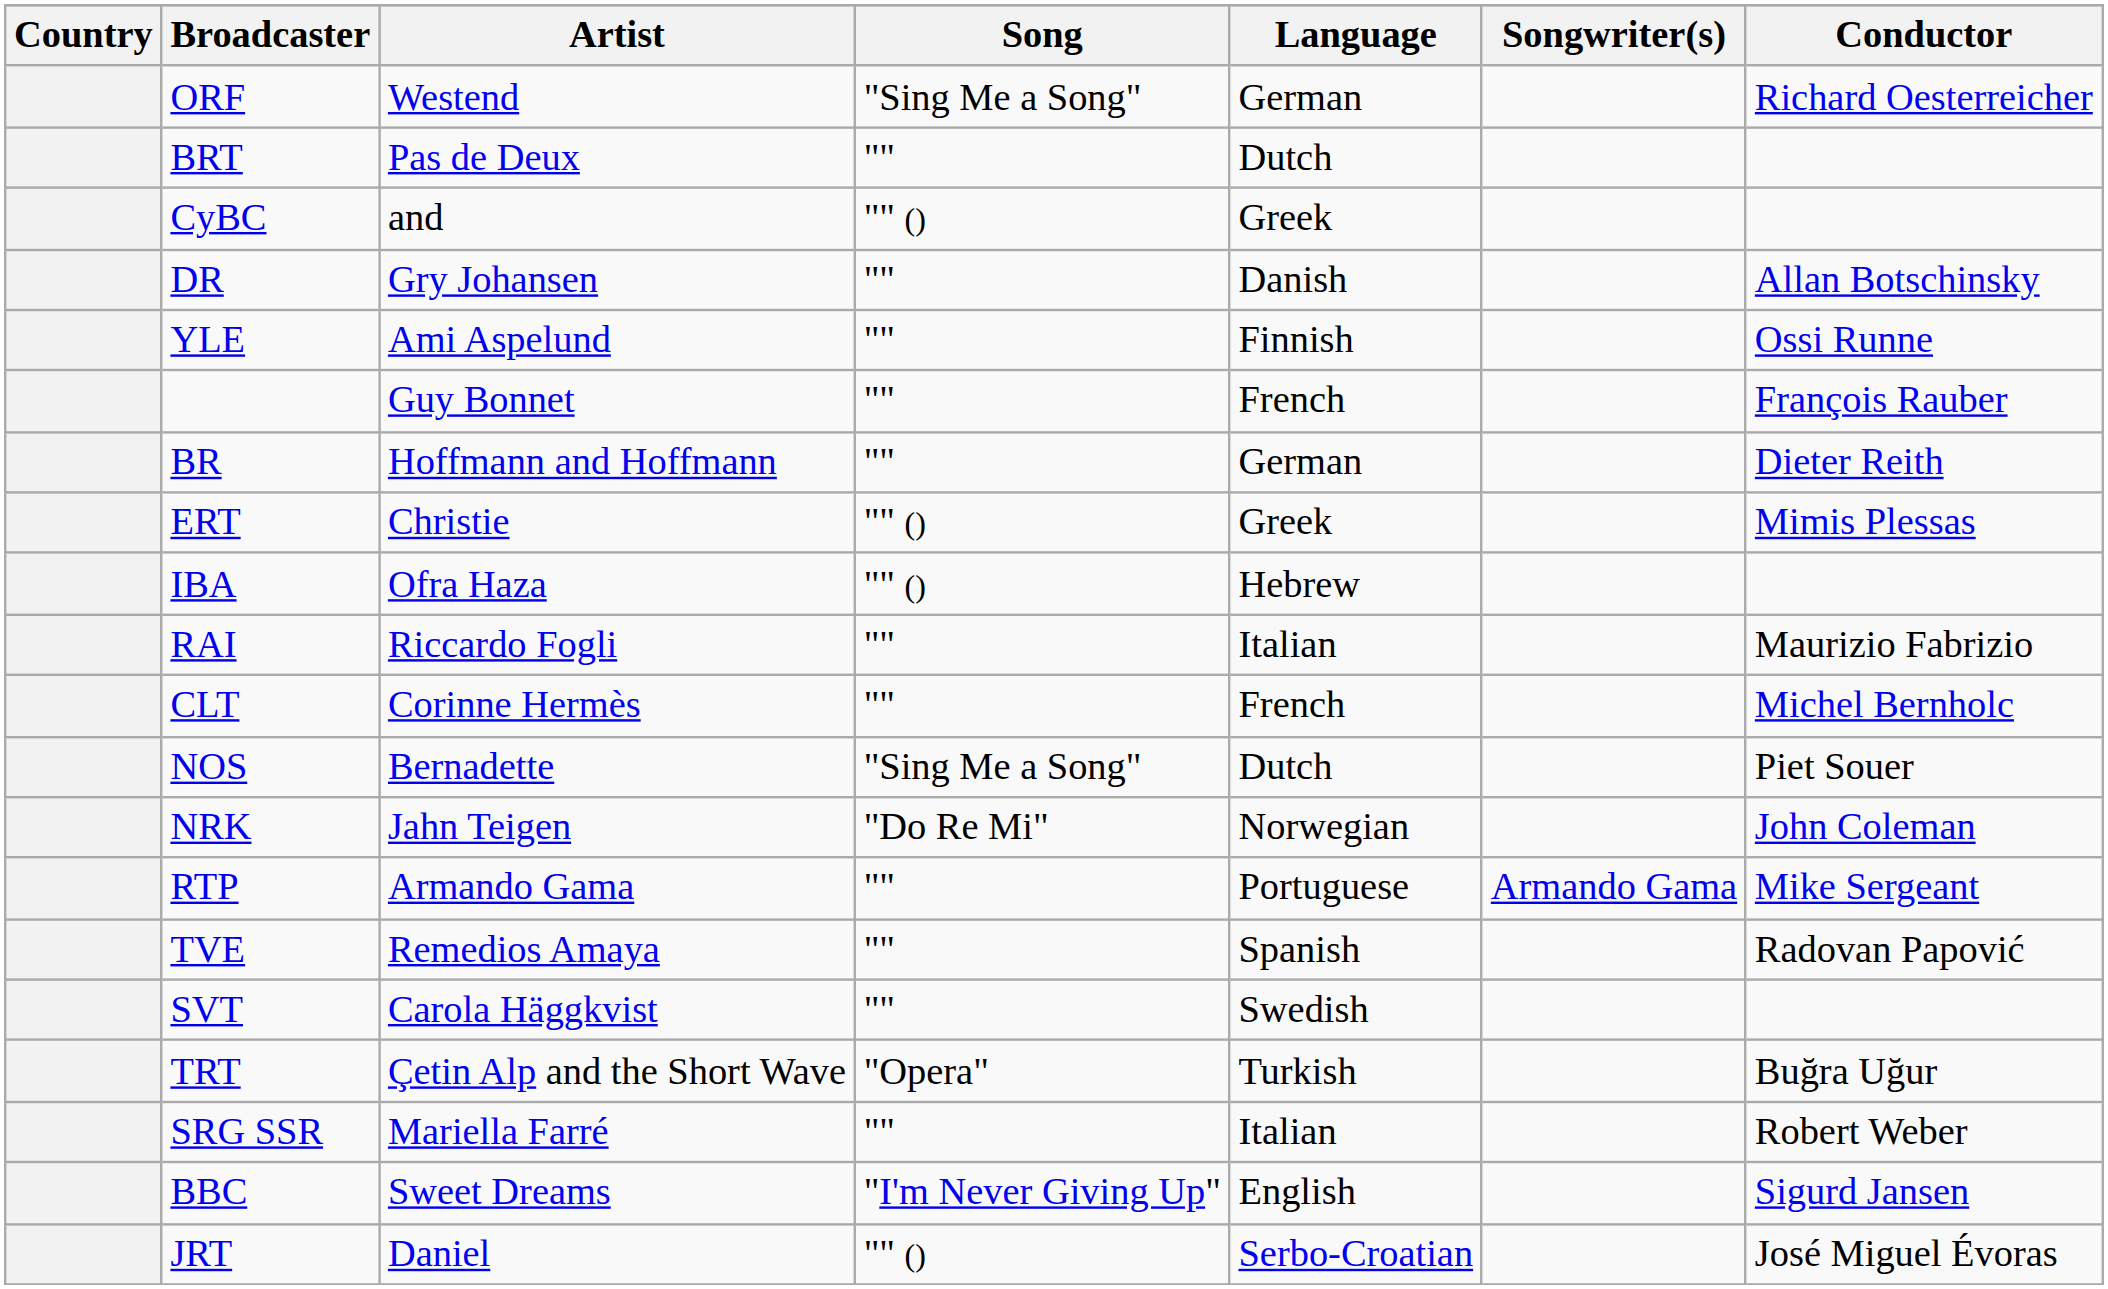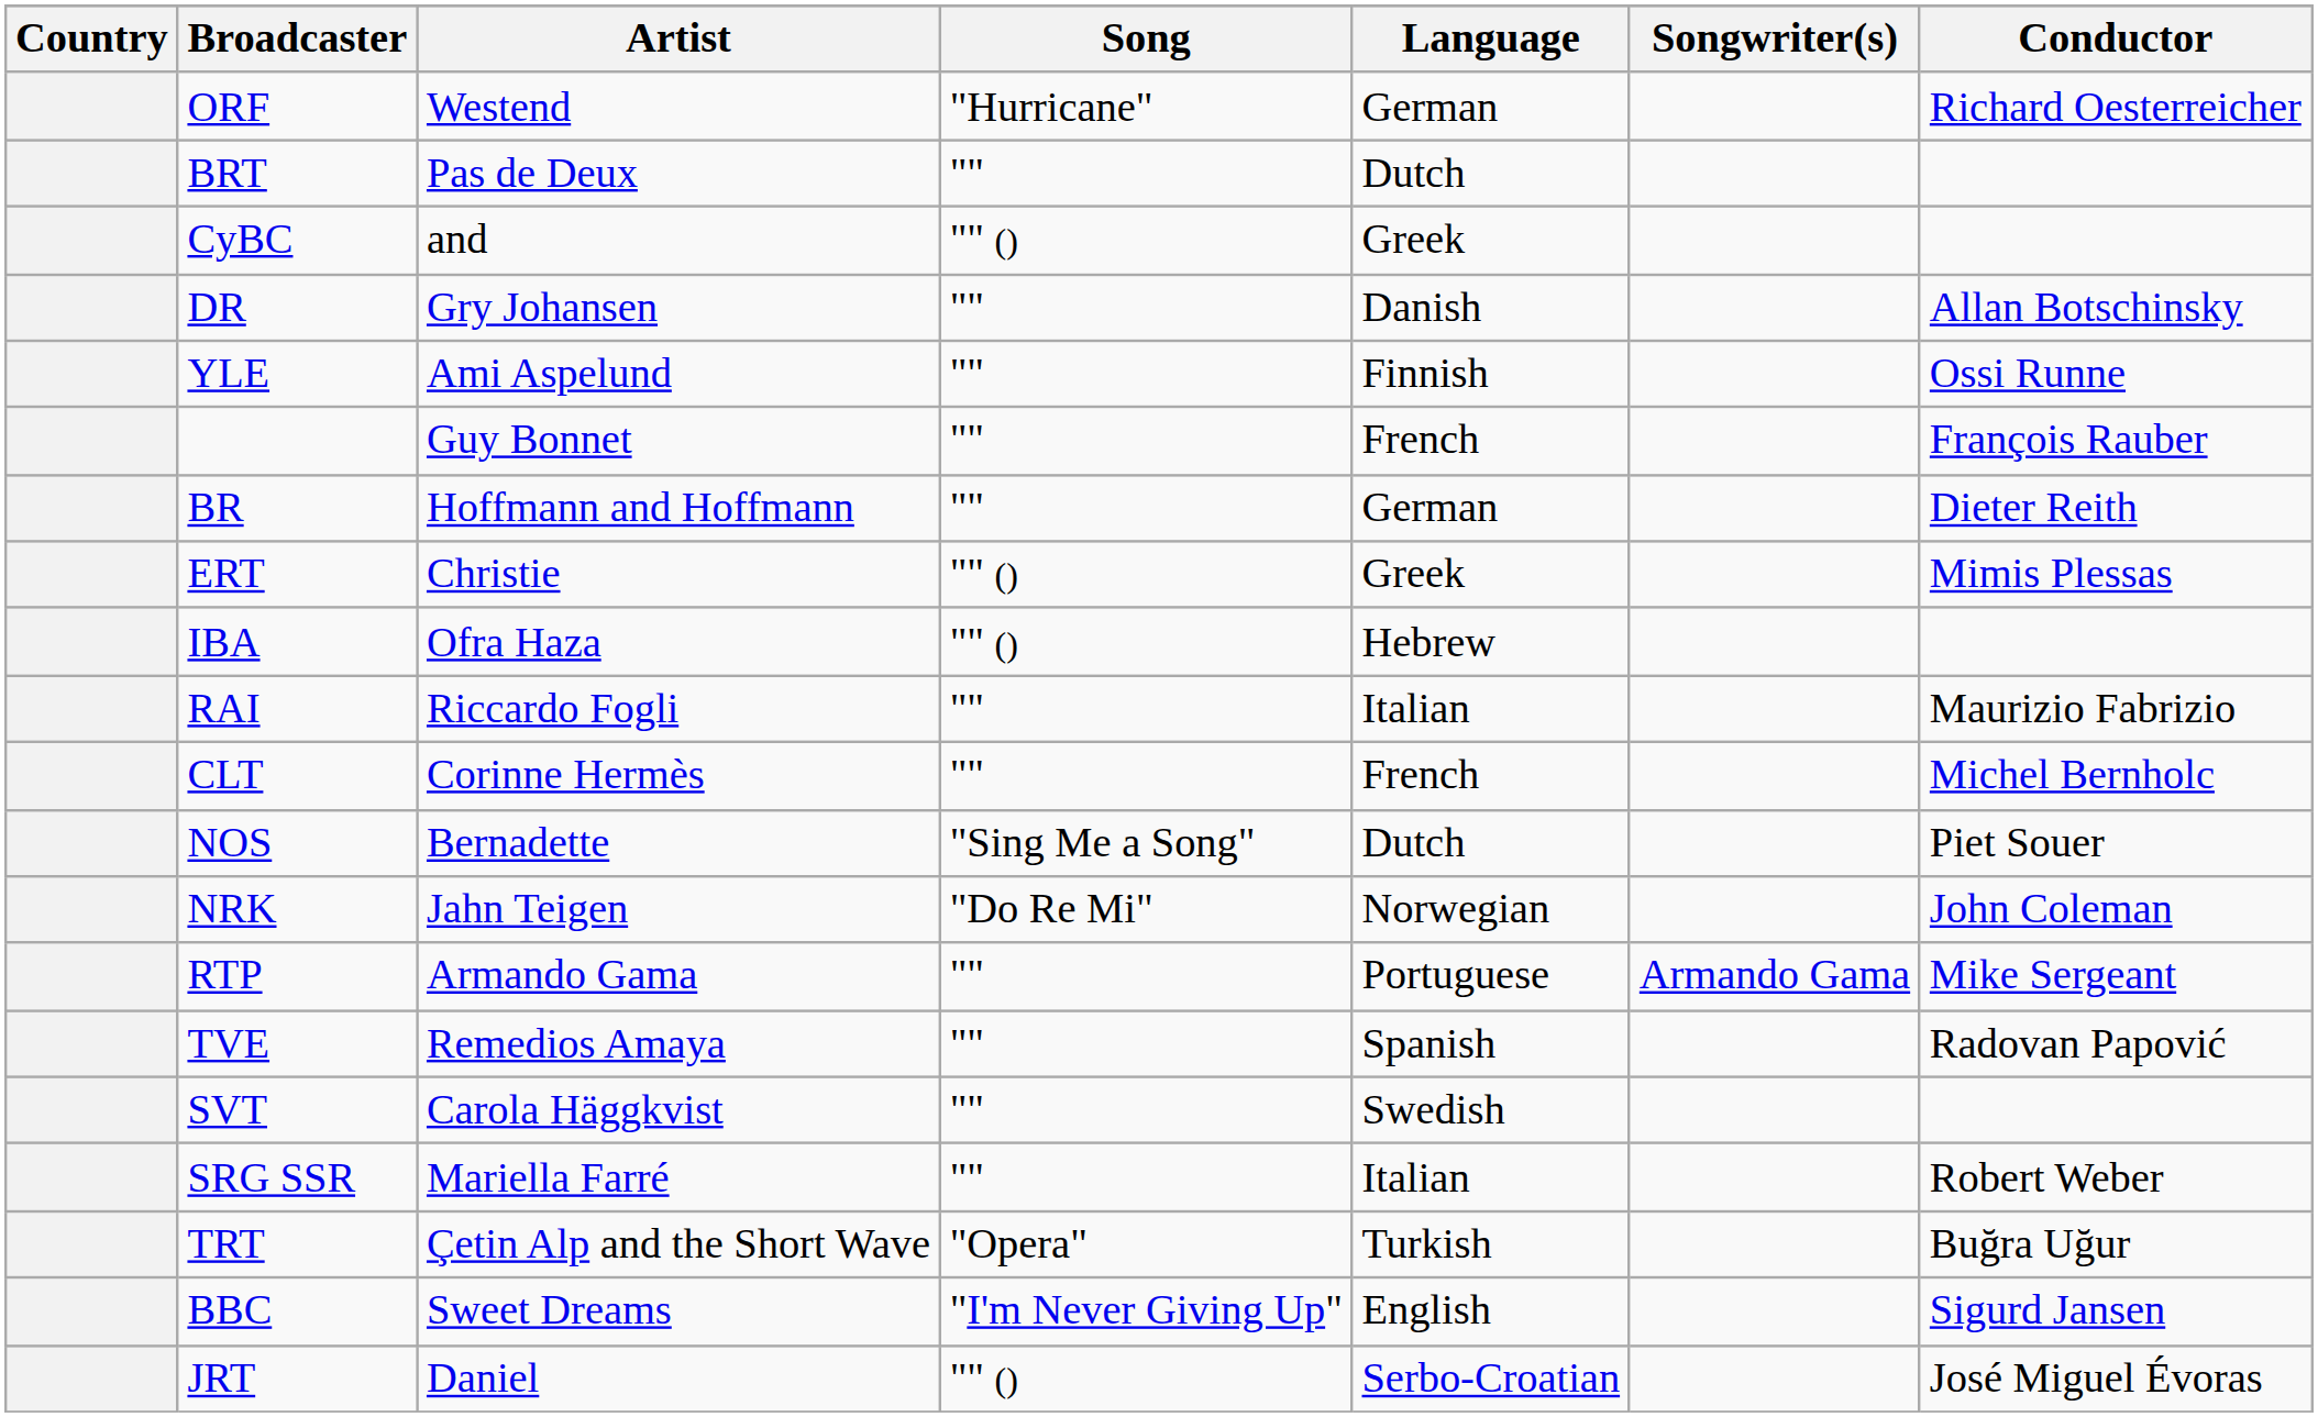ORF | Song: "Sing Me a Song" -> "Hurricane"
rows swapped: SRG SSR <-> TRT
